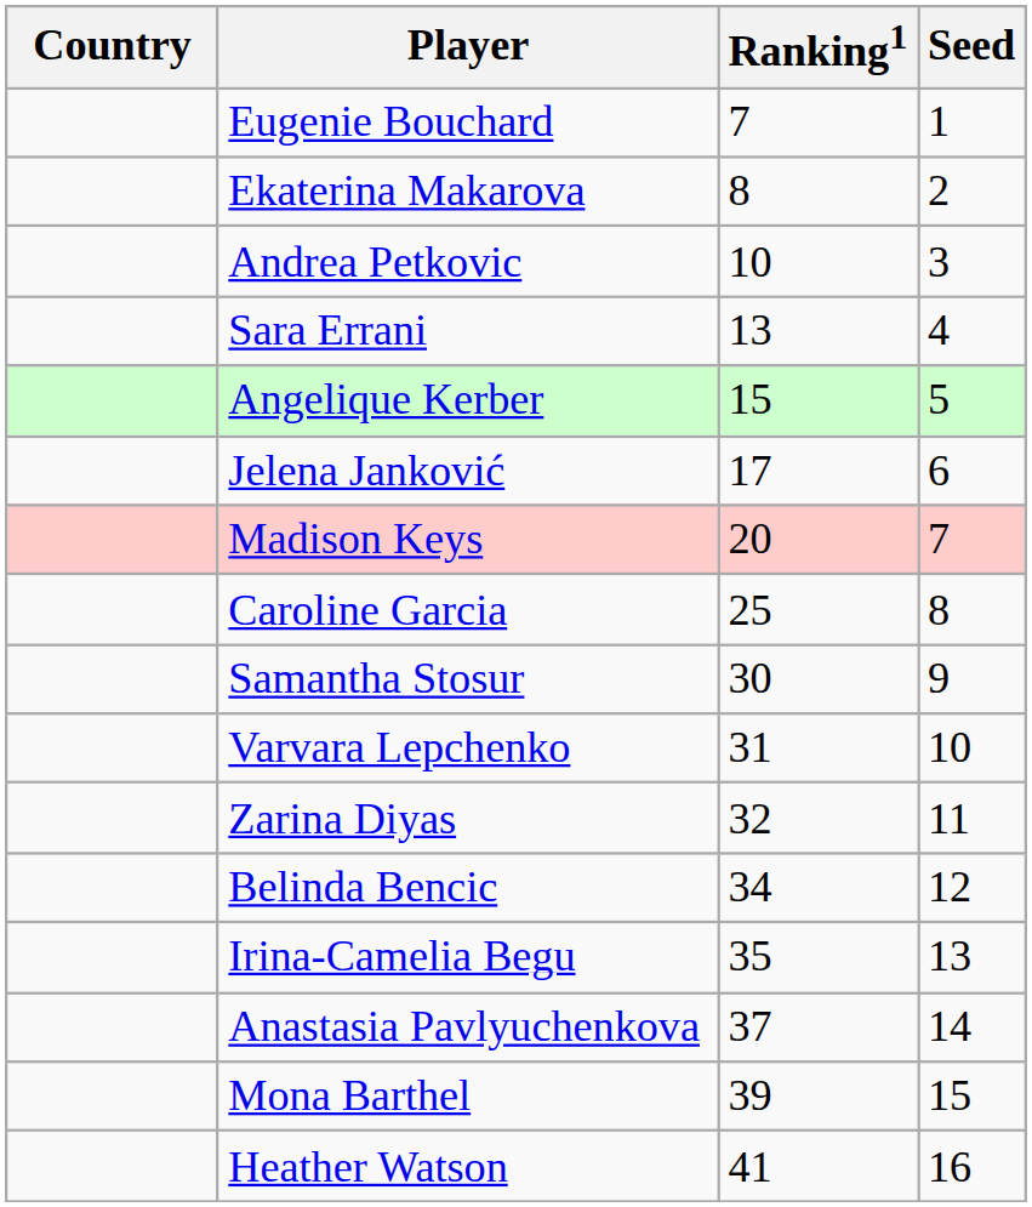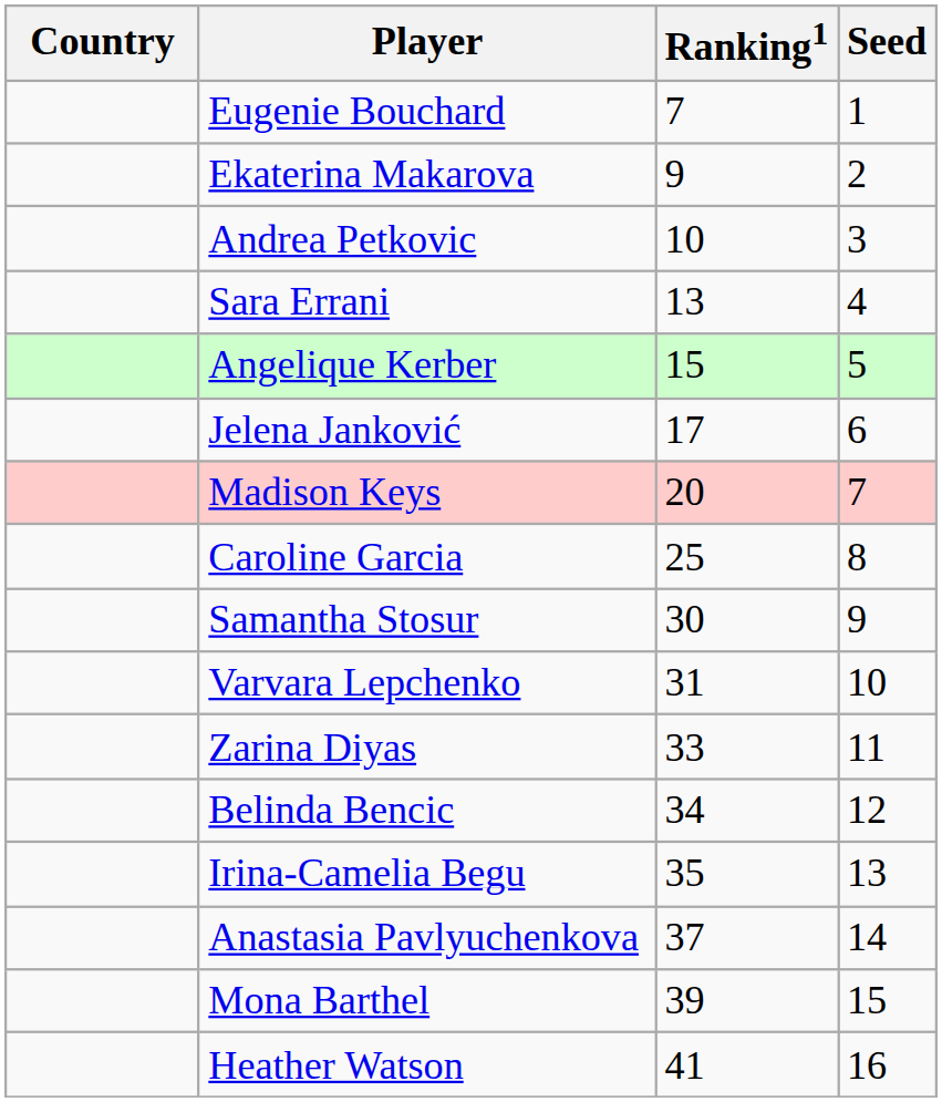Ekaterina Makarova | Ranking1: 8 -> 9
Zarina Diyas | Ranking1: 32 -> 33
